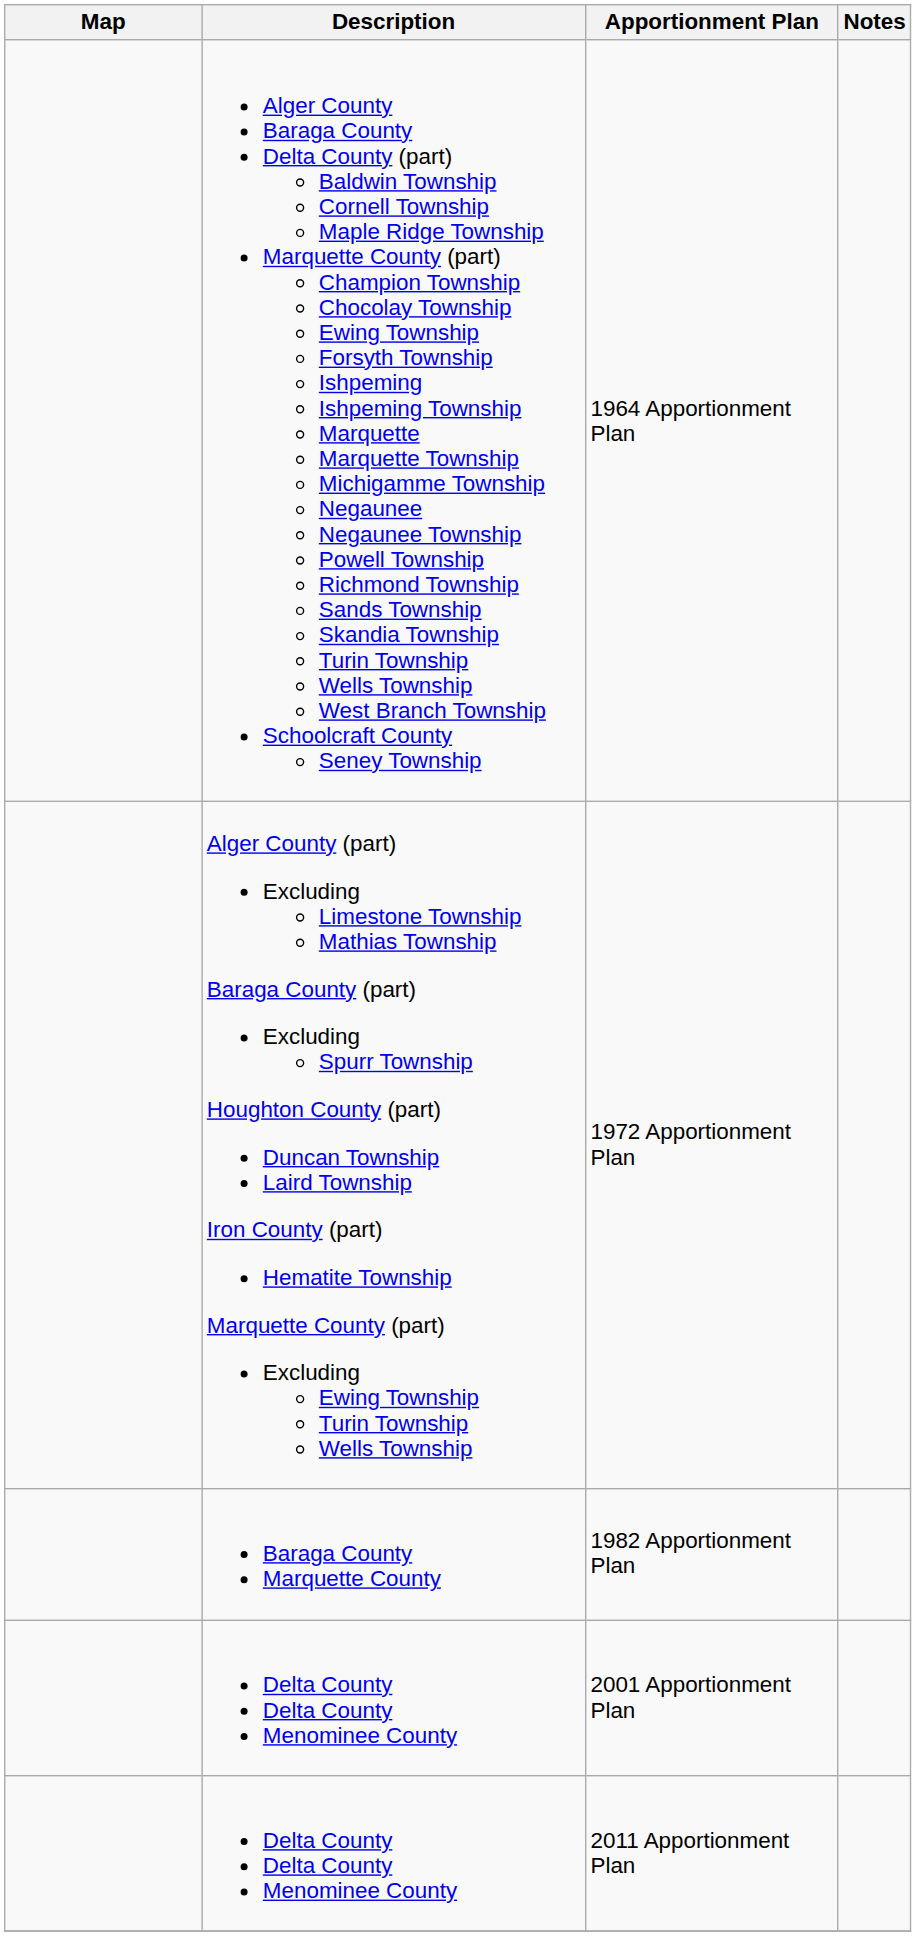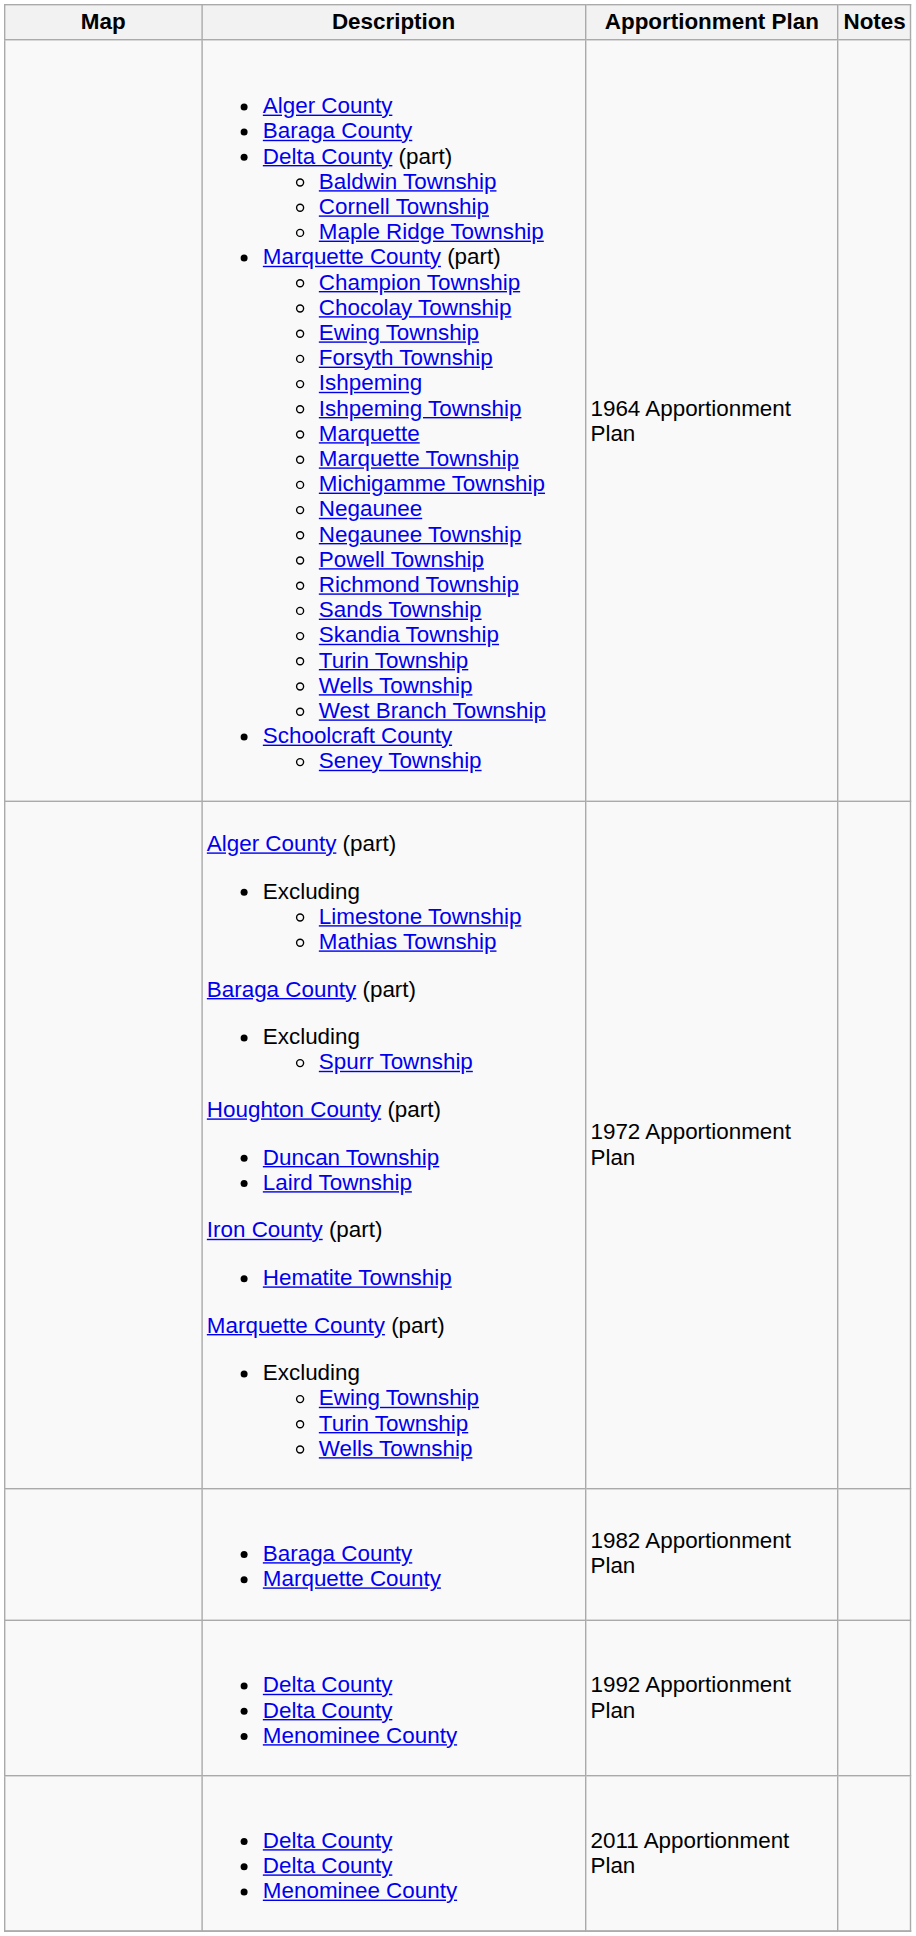+ row: Delta County Delta County Menominee County | 1992 Apportionment Plan
- row: Delta County Delta County Menominee County | 2001 Apportionment Plan
